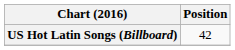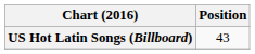US Hot Latin Songs (Billboard) | Position: 42 -> 43
